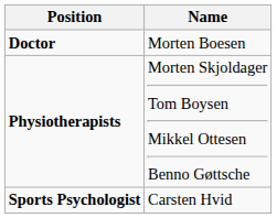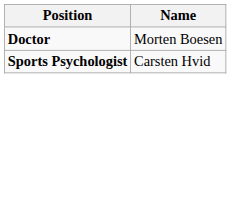- row: Physiotherapists | Morten Skjoldager Tom Boysen Mikkel Ottesen Benno Gøttsche
